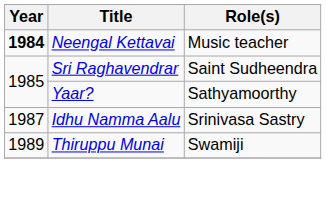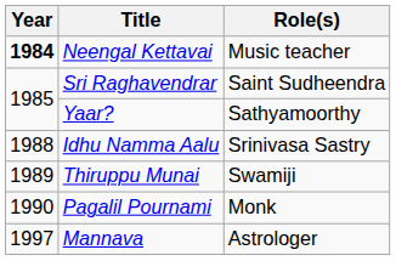Idhu Namma Aalu | Year: 1987 -> 1988
+ row: 1990 | Pagalil Pournami | Monk
+ row: 1997 | Mannava | Astrologer
